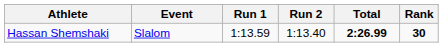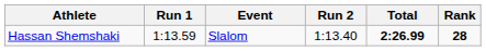columns swapped: Event <-> Run 1
Hassan Shemshaki | Rank: 30 -> 28
